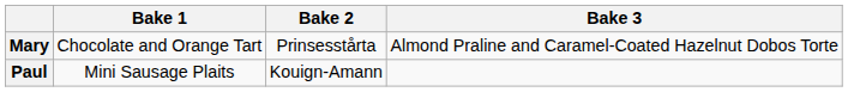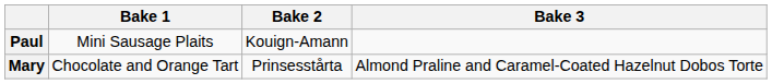rows swapped: Mary <-> Paul
